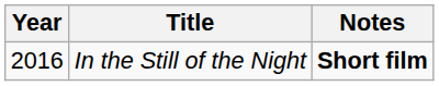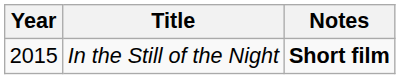In the Still of the Night | Year: 2016 -> 2015
